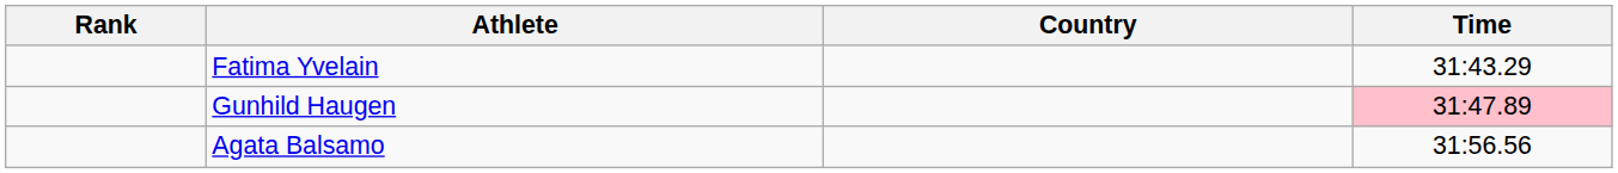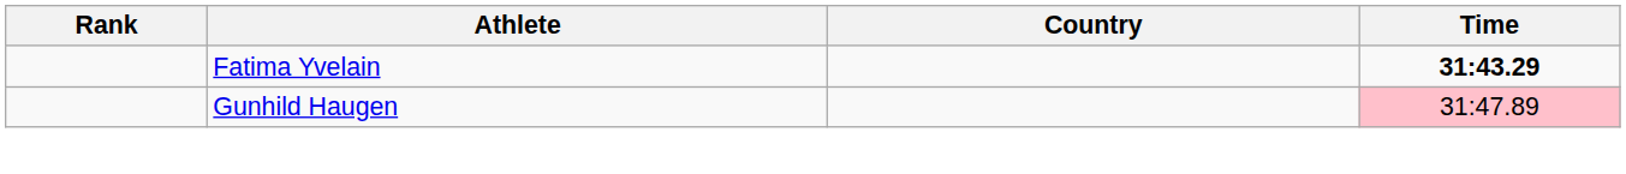Fatima Yvelain | Time: normal -> bold
- row: Agata Balsamo | 31:56.56
